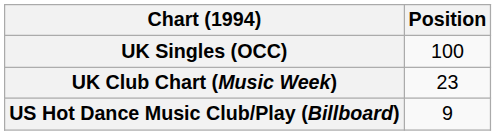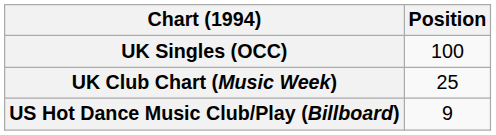UK Club Chart (Music Week) | Position: 23 -> 25
